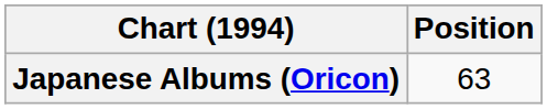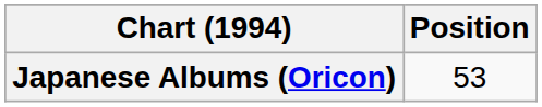Japanese Albums (Oricon) | Position: 63 -> 53
